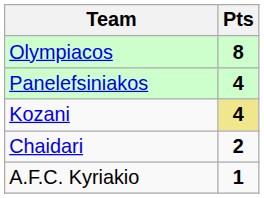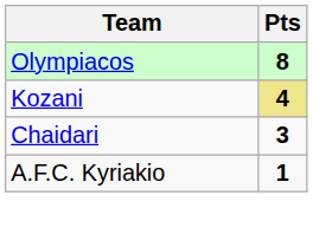- row: Panelefsiniakos | 4
Chaidari | Pts: 2 -> 3
